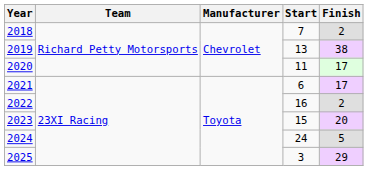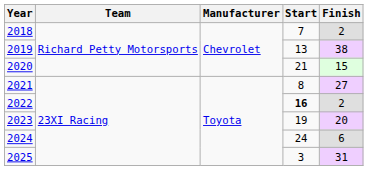2020 | Start: 11 -> 21
2020 | Finish: 17 -> 15
2021 | Start: 6 -> 8
2021 | Finish: 17 -> 27
2022 | Start: normal -> bold
2023 | Start: 15 -> 19
2024 | Finish: 5 -> 6
2025 | Finish: 29 -> 31
